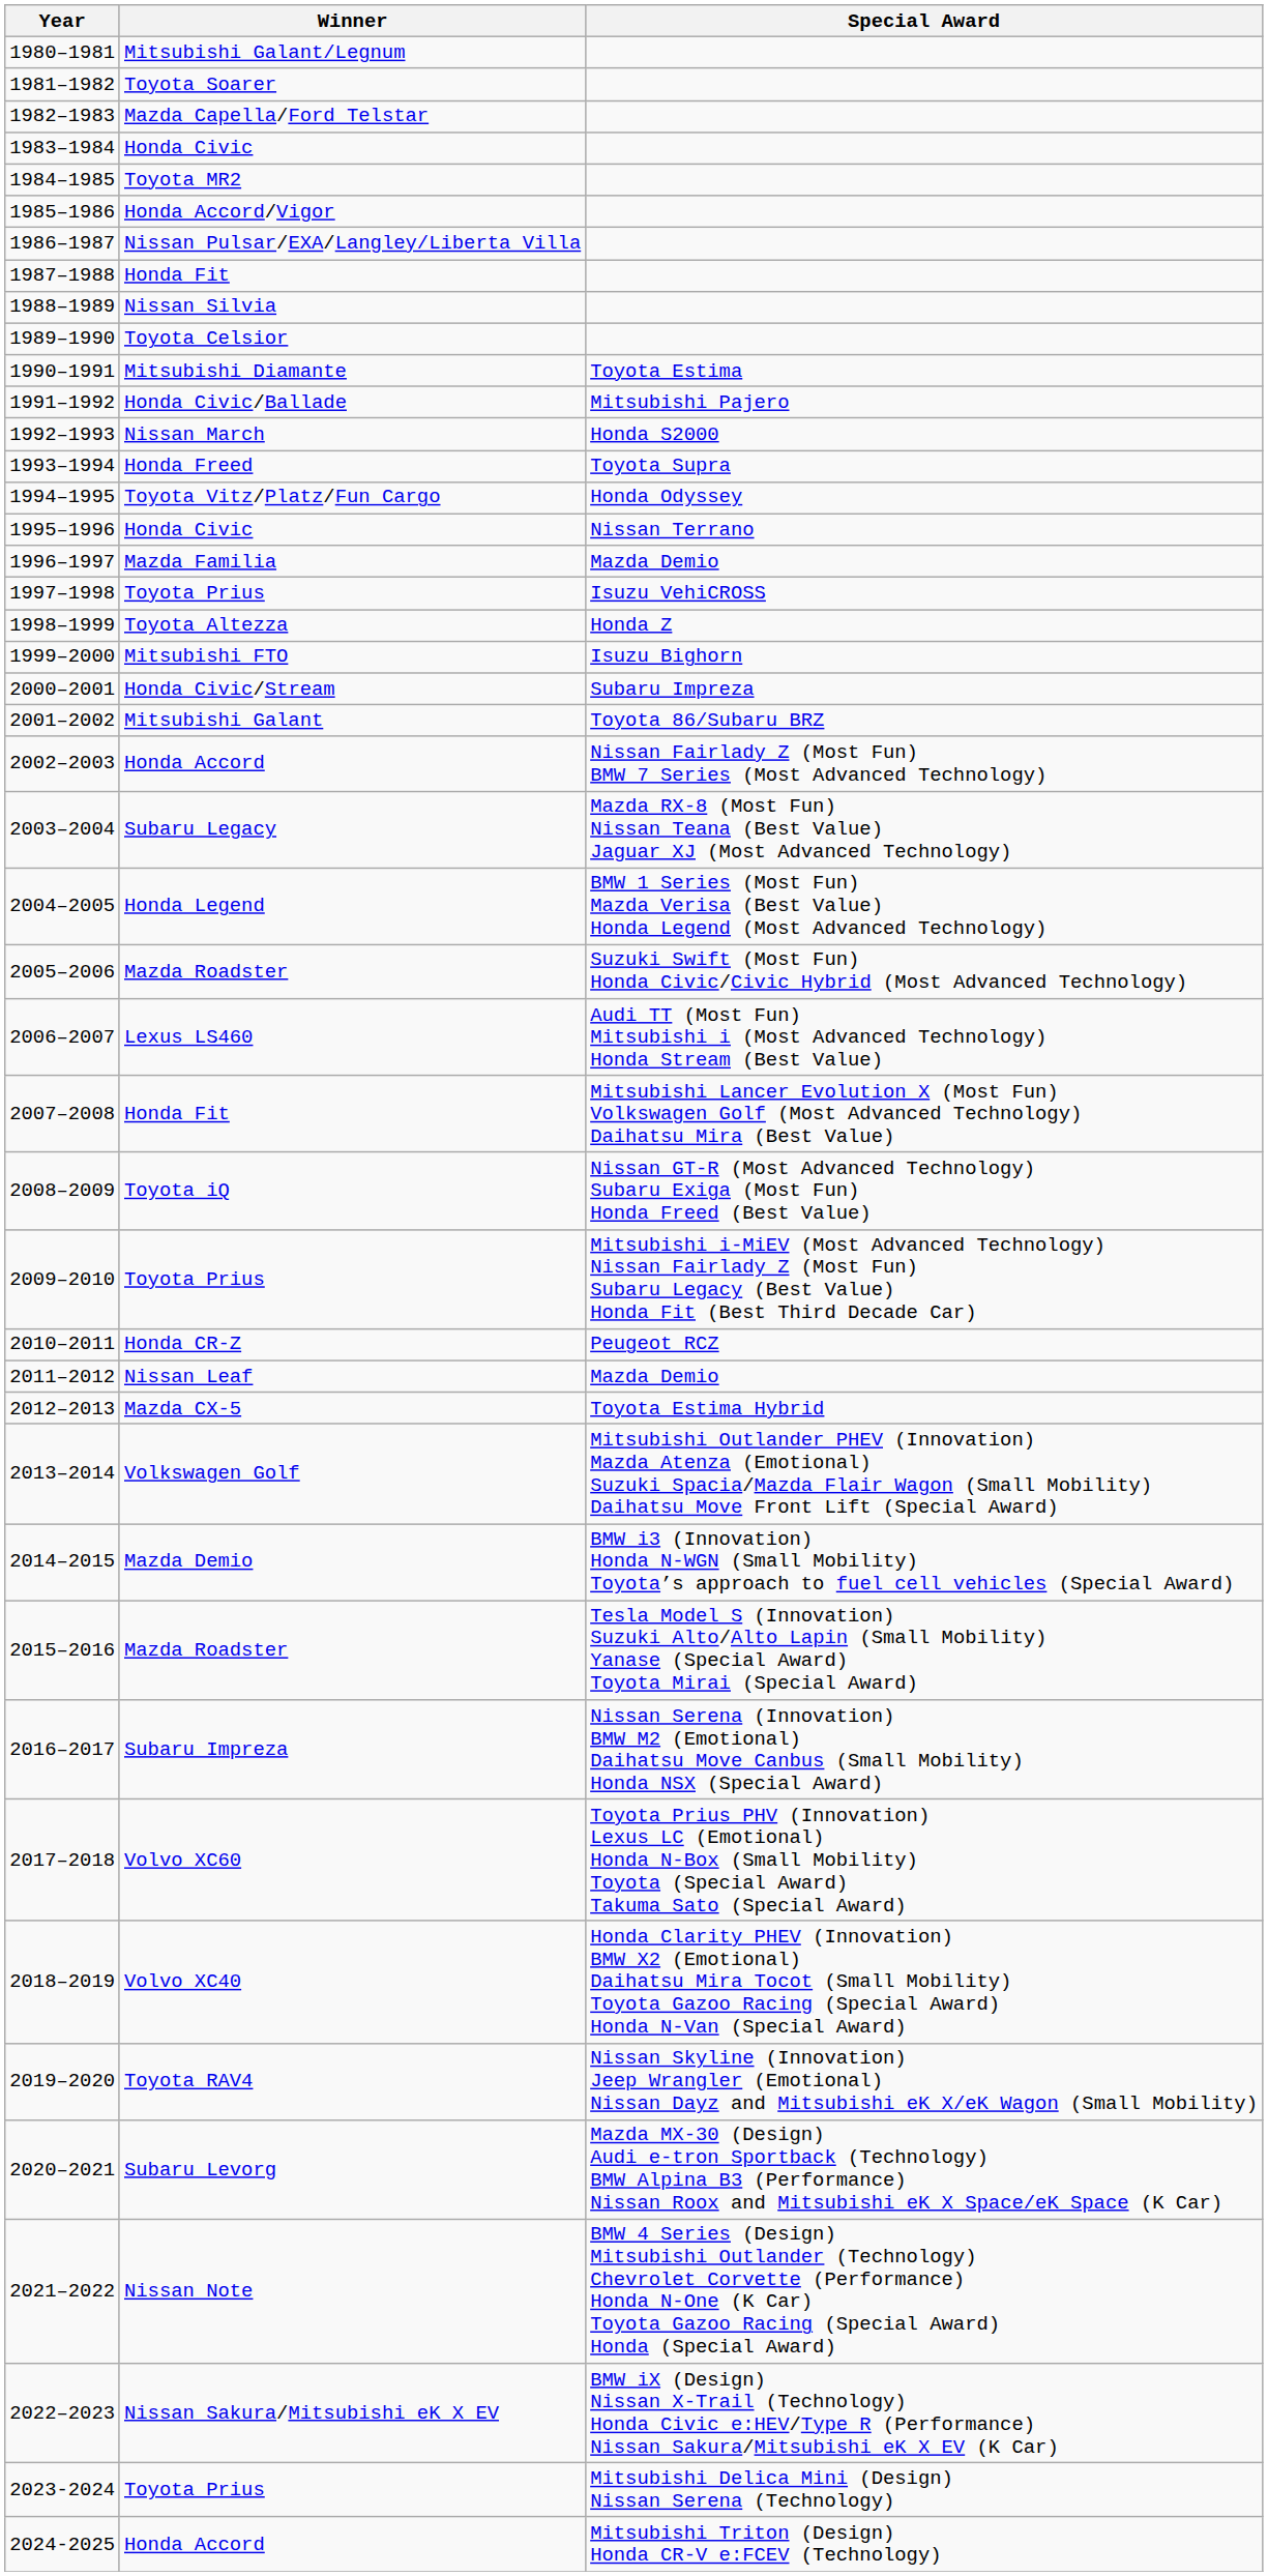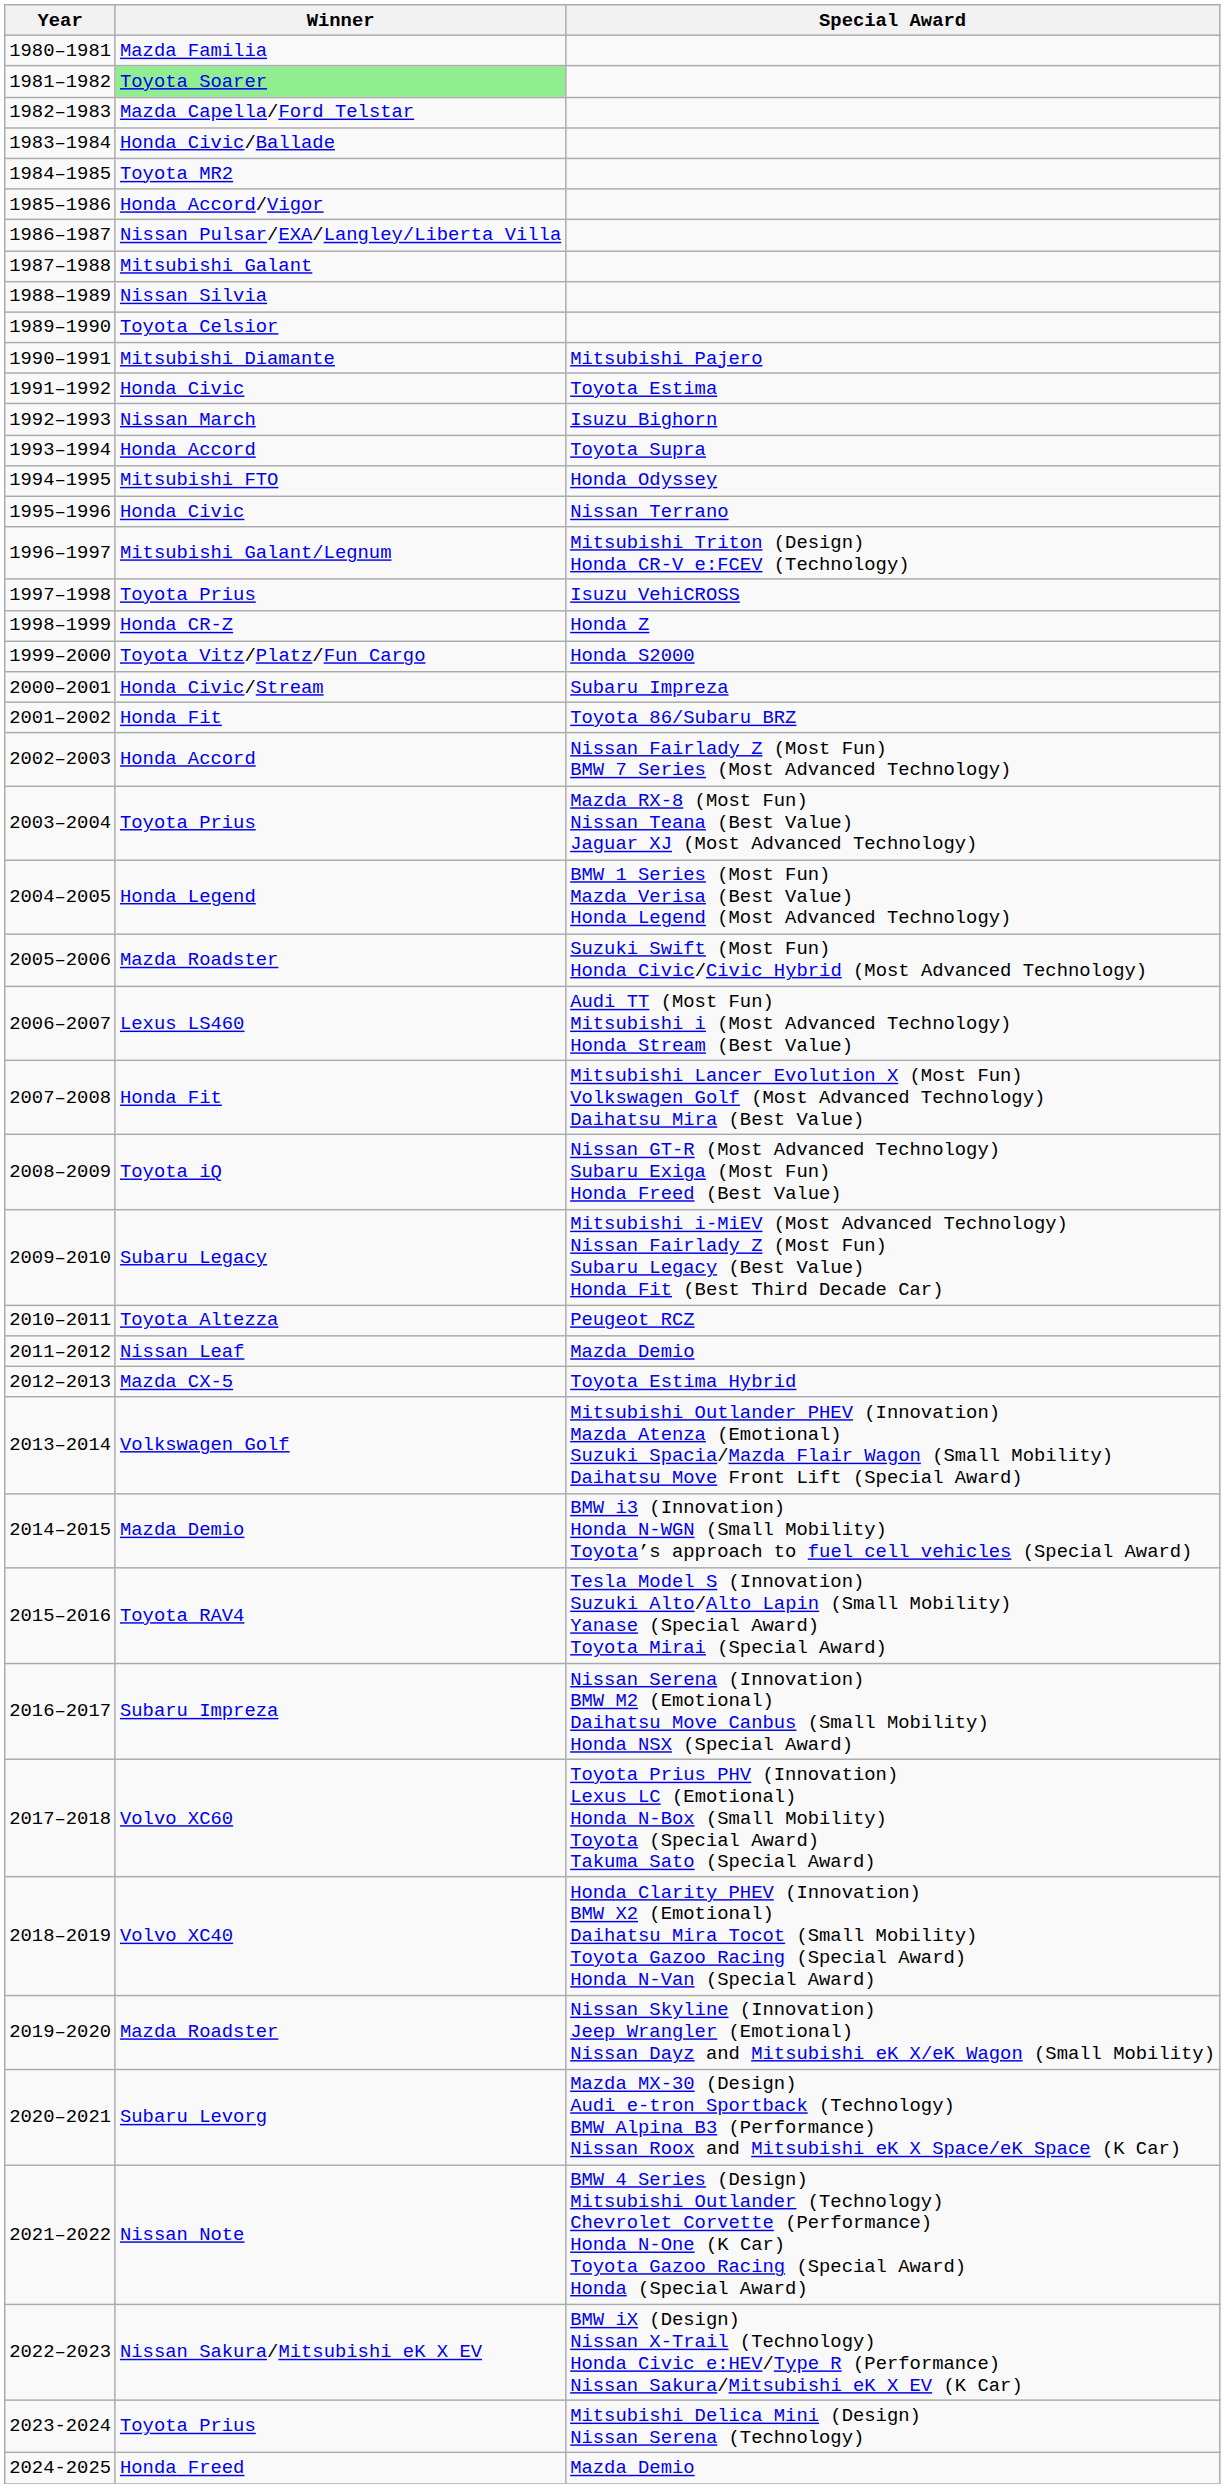1980–1981 | Winner: Mitsubishi Galant/Legnum -> Mazda Familia
1981–1982 | Winner: no background -> lightgreen background
1983–1984 | Winner: Honda Civic -> Honda Civic/Ballade
1987–1988 | Winner: Honda Fit -> Mitsubishi Galant
1990–1991 | Special Award: Toyota Estima -> Mitsubishi Pajero
1991–1992 | Winner: Honda Civic/Ballade -> Honda Civic
1991–1992 | Special Award: Mitsubishi Pajero -> Toyota Estima
1992–1993 | Special Award: Honda S2000 -> Isuzu Bighorn
1993–1994 | Winner: Honda Freed -> Honda Accord
1994–1995 | Winner: Toyota Vitz/Platz/Fun Cargo -> Mitsubishi FTO
1996–1997 | Winner: Mazda Familia -> Mitsubishi Galant/Legnum
1996–1997 | Special Award: Mazda Demio -> Mitsubishi Triton (Design) Honda CR-V e:FCEV (Technology)
1998–1999 | Winner: Toyota Altezza -> Honda CR-Z
1999–2000 | Winner: Mitsubishi FTO -> Toyota Vitz/Platz/Fun Cargo
1999–2000 | Special Award: Isuzu Bighorn -> Honda S2000
2001–2002 | Winner: Mitsubishi Galant -> Honda Fit
2003–2004 | Winner: Subaru Legacy -> Toyota Prius
2009–2010 | Winner: Toyota Prius -> Subaru Legacy
2010–2011 | Winner: Honda CR-Z -> Toyota Altezza
2015–2016 | Winner: Mazda Roadster -> Toyota RAV4
2019–2020 | Winner: Toyota RAV4 -> Mazda Roadster
2024-2025 | Winner: Honda Accord -> Honda Freed
2024-2025 | Special Award: Mitsubishi Triton (Design) Honda CR-V e:FCEV (Technology) -> Mazda Demio
